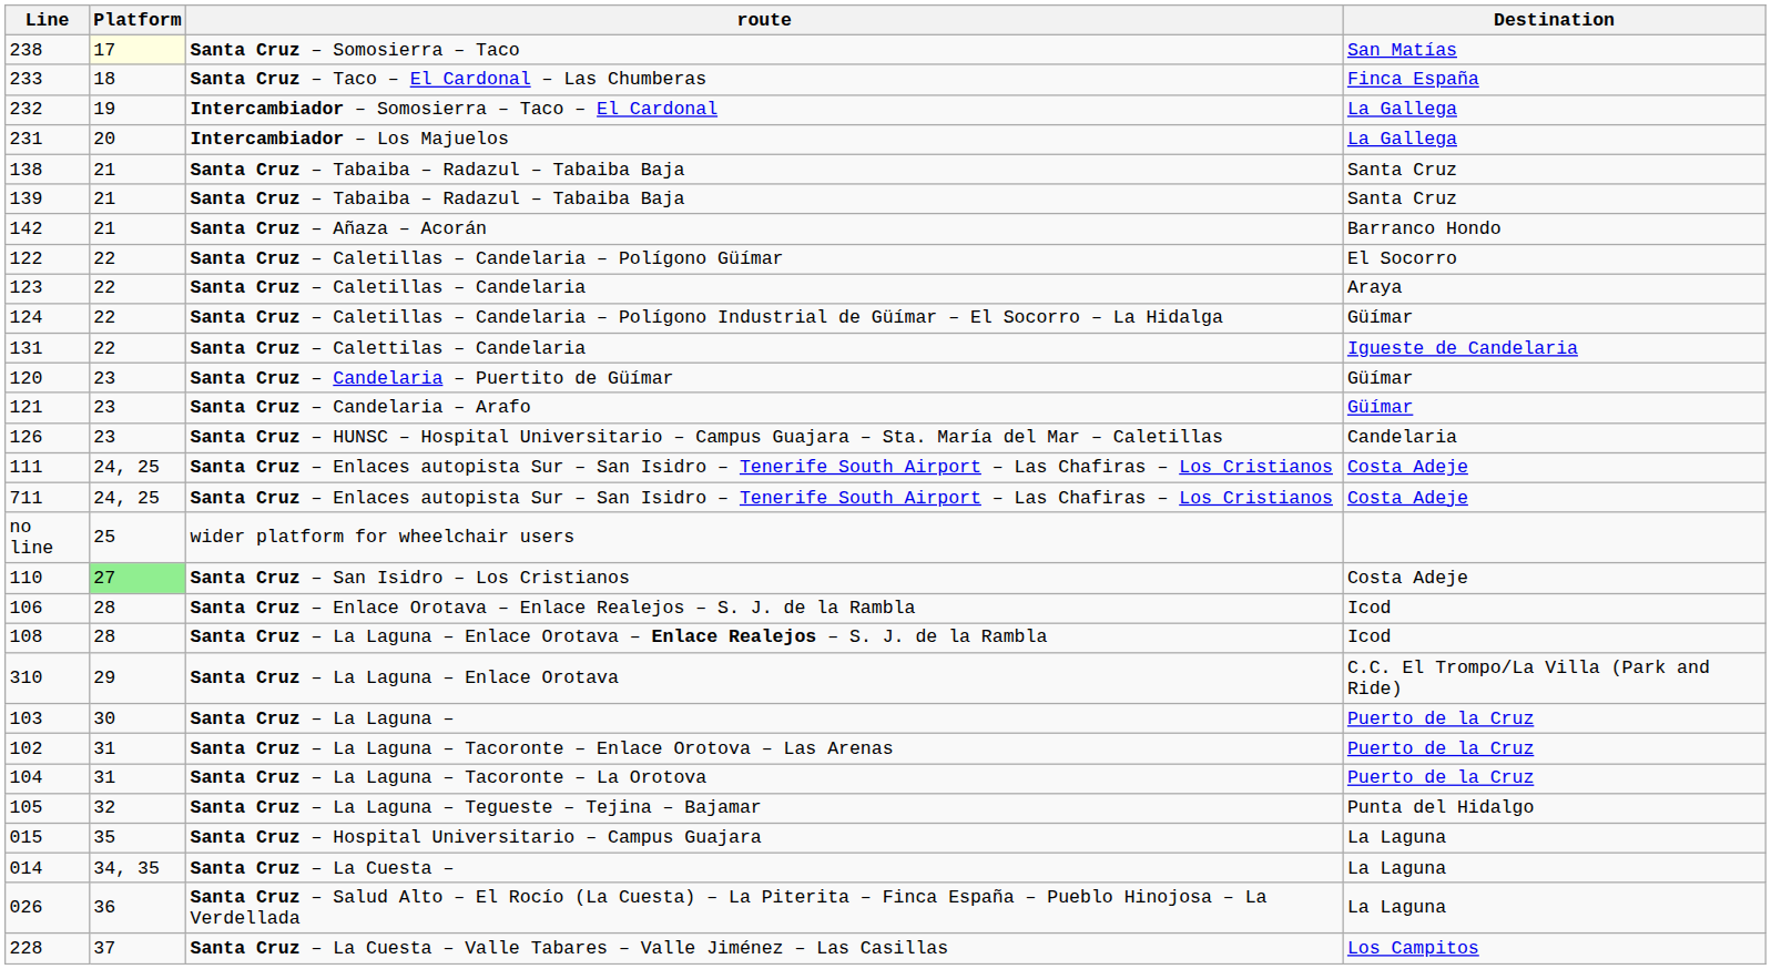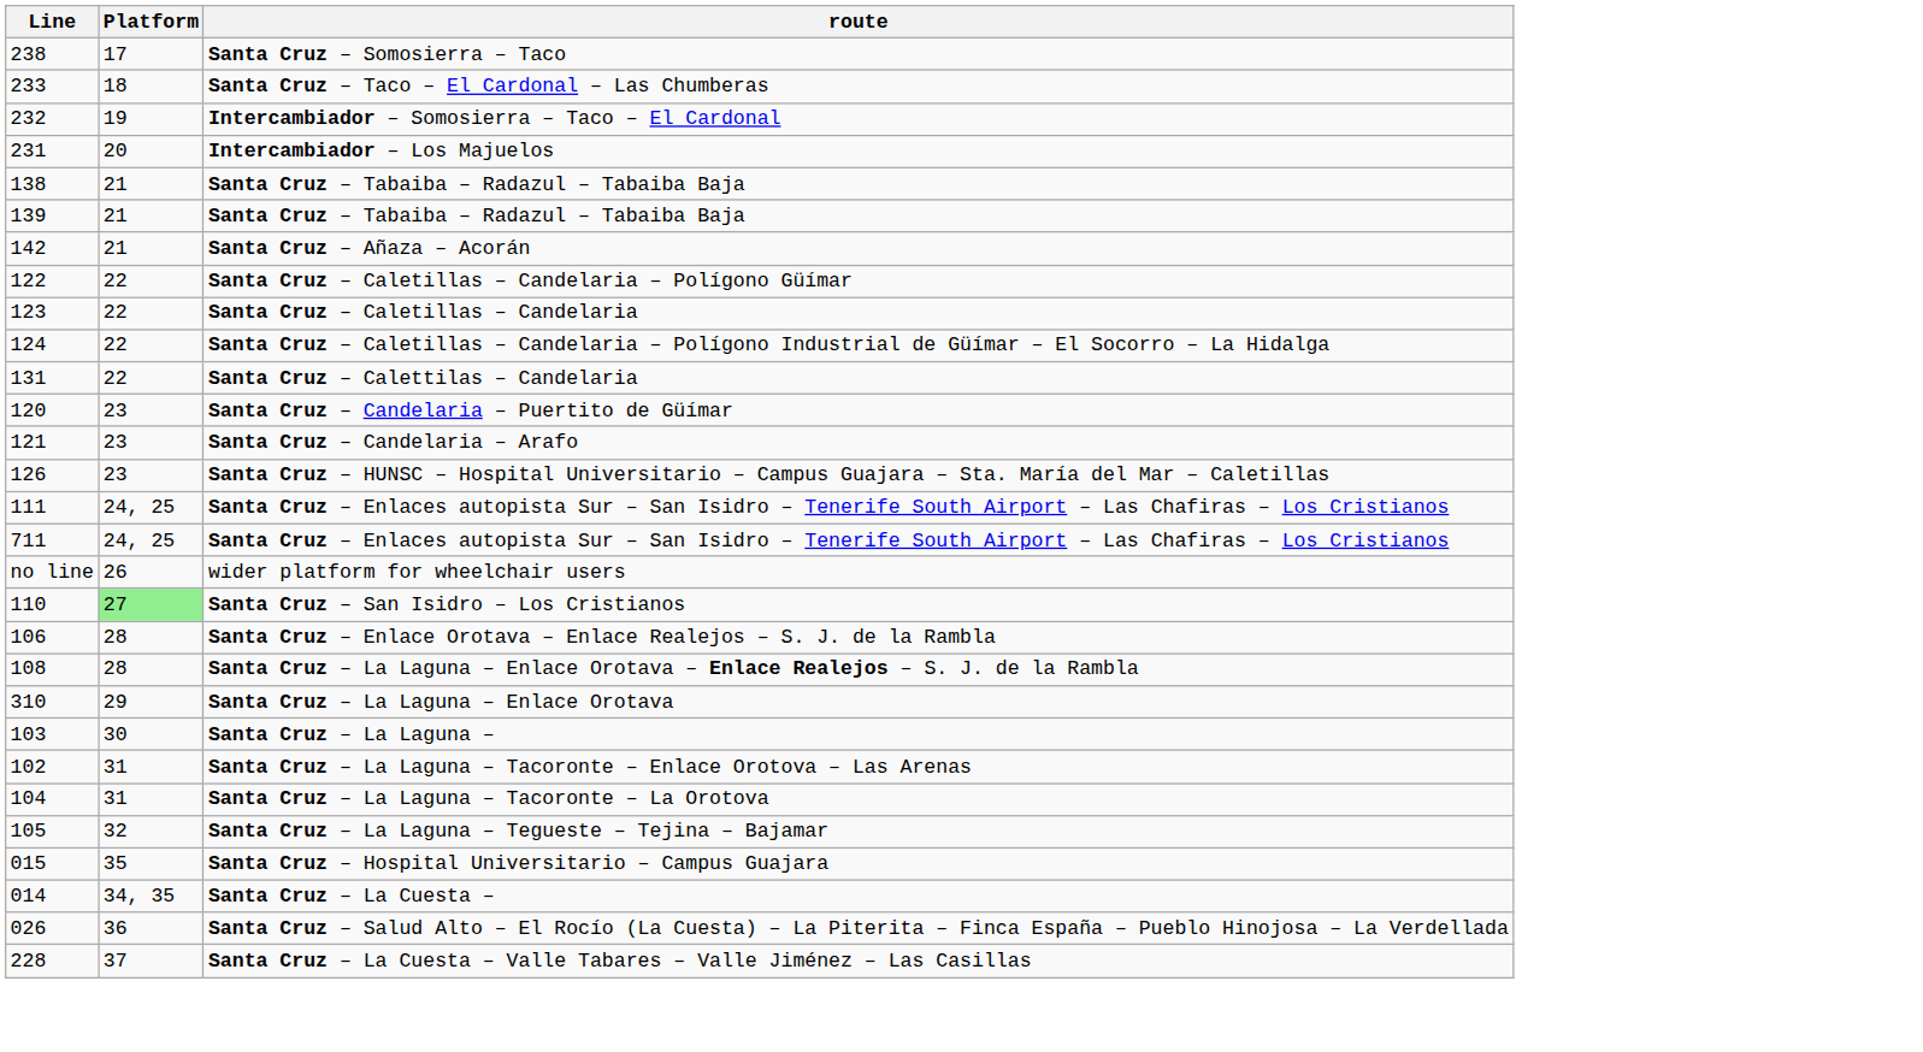- column: Destination | San Matías | Finca España | La Gallega | La Gallega | Santa Cruz | Santa Cruz | Barranco Hondo | El Socorro | Araya | Güímar | Igueste de Candelaria | Güímar | Güímar | Candelaria | Costa Adeje | Costa Adeje | Costa Adeje | Icod | Icod | C.C. El Trompo/La Villa (Park and Ride) | Puerto de la Cruz | Puerto de la Cruz | Puerto de la Cruz | Punta del Hidalgo | La Laguna | La Laguna | La Laguna | Los Campitos
Santa Cruz – Somosierra – Taco | Platform: lightyellow background -> no background
wider platform for wheelchair users | Platform: 25 -> 26
